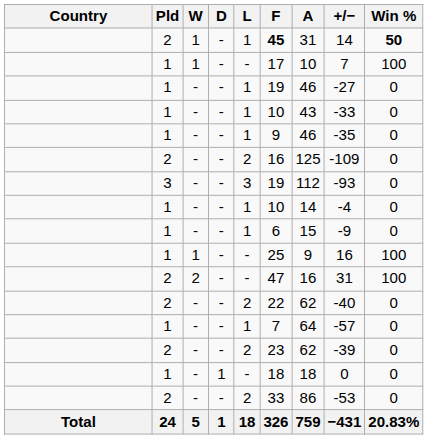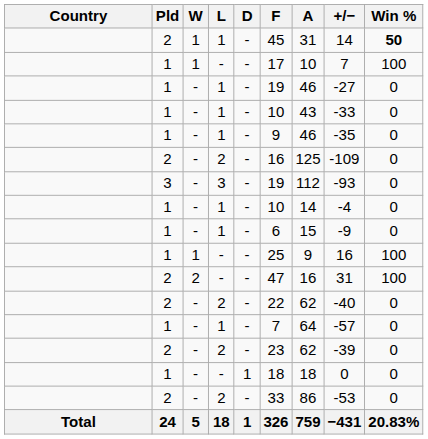columns swapped: D <-> L
2 / 1 | F: bold -> normal
